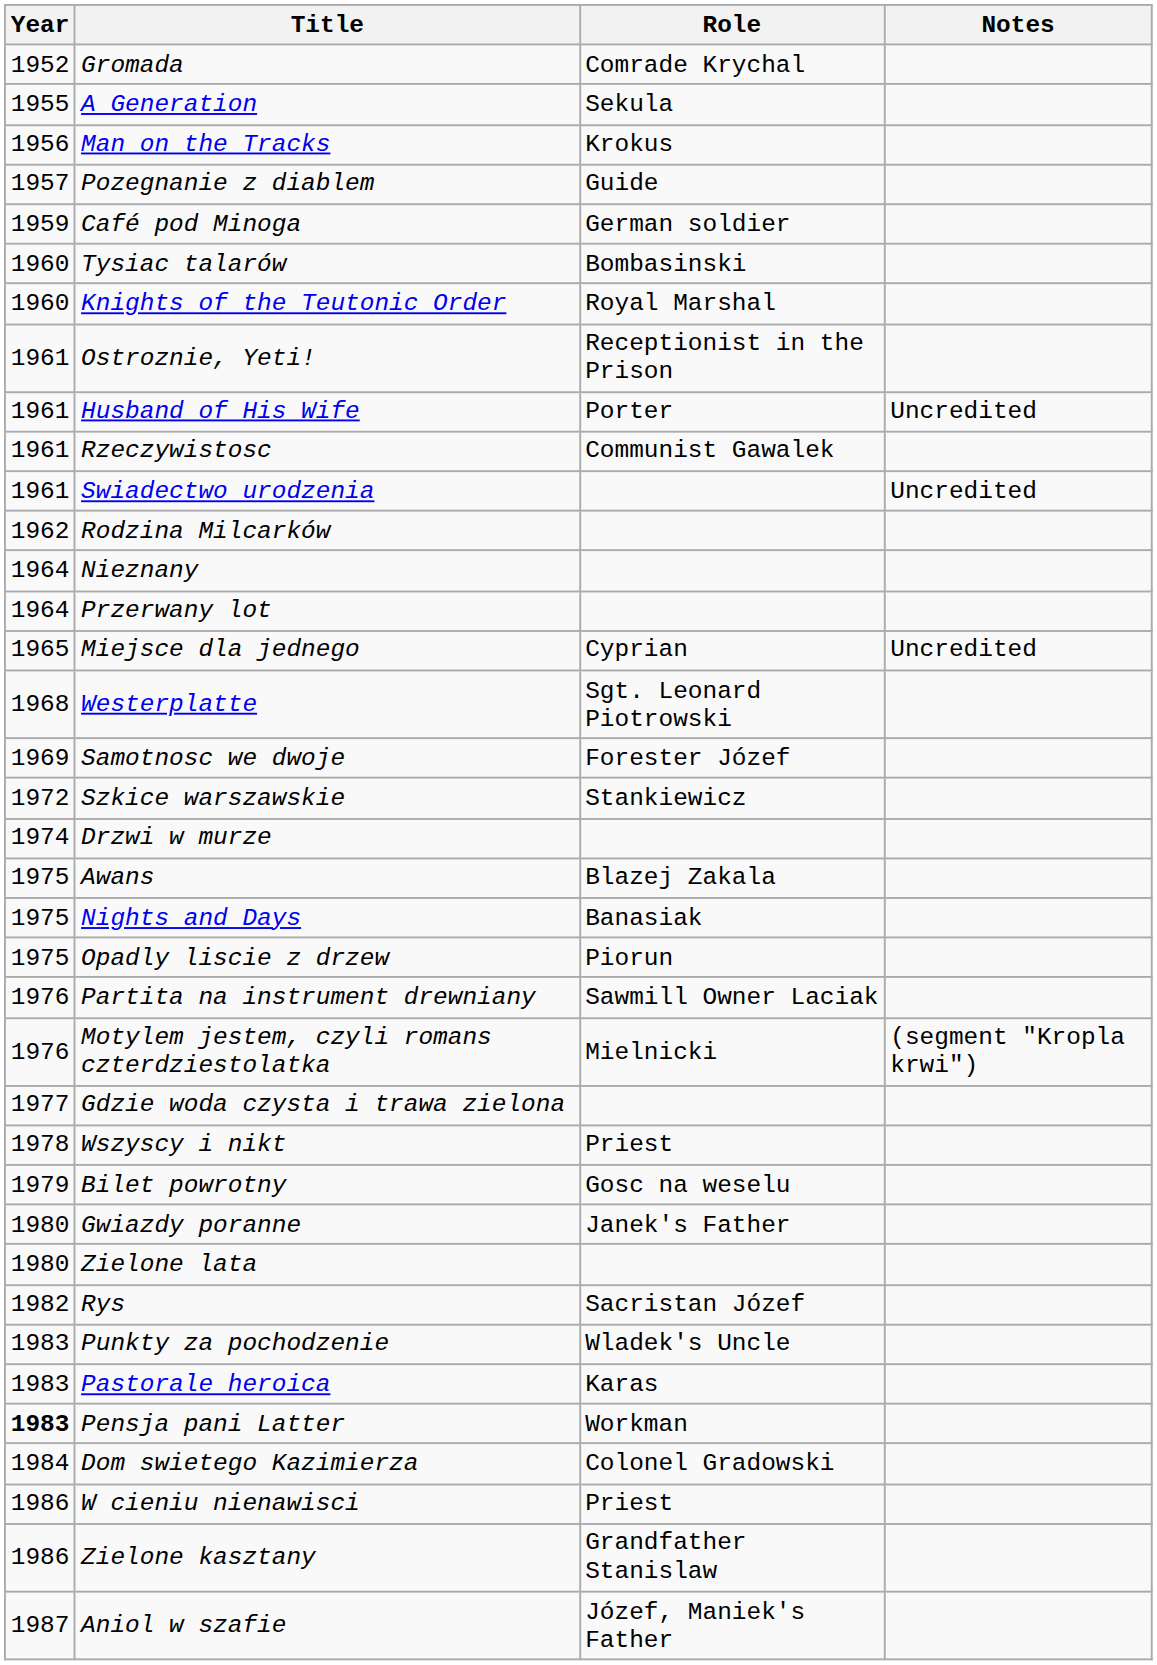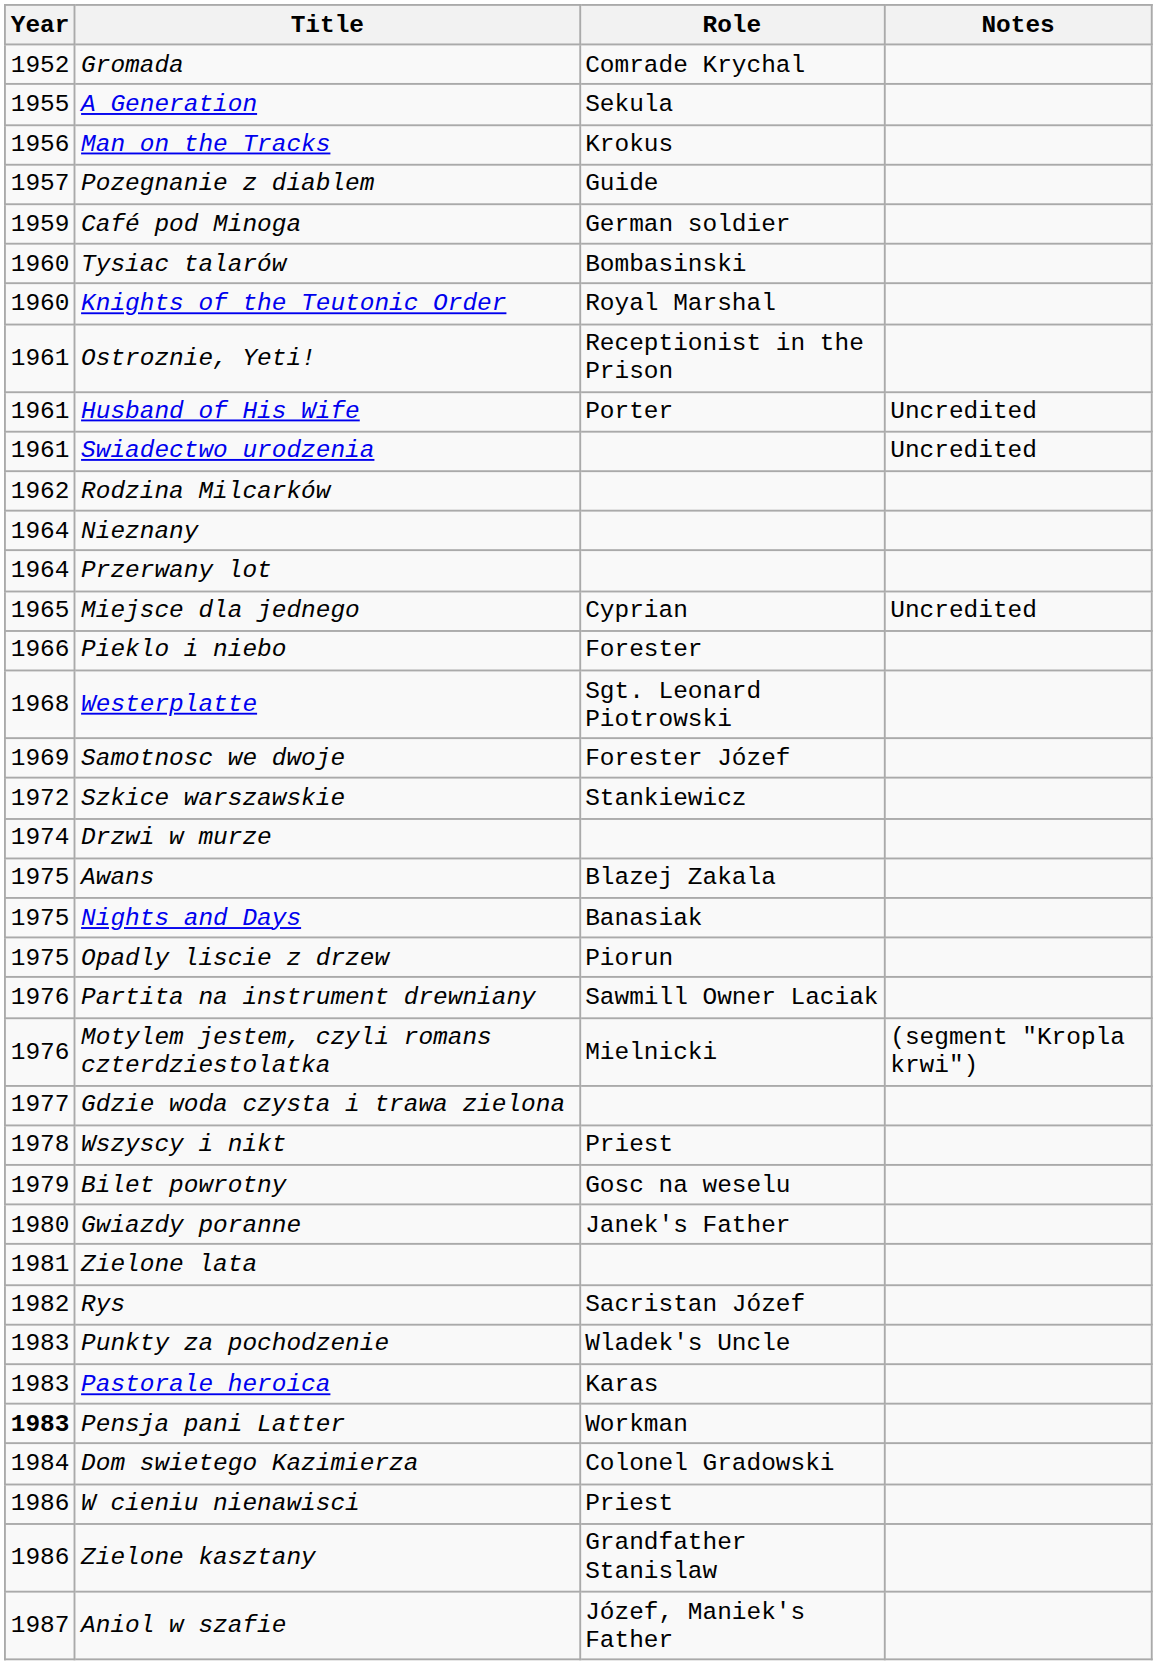- row: 1961 | Rzeczywistosc | Communist Gawalek
+ row: 1966 | Pieklo i niebo | Forester
Zielone lata | Year: 1980 -> 1981
